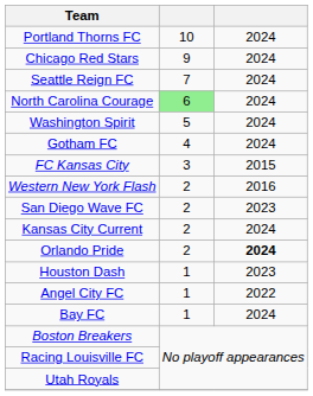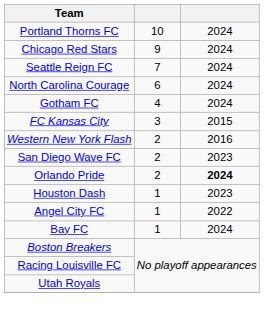North Carolina Courage | column 2: lightgreen background -> no background
- row: Washington Spirit | 5 | 2024
- row: Kansas City Current | 2 | 2024
